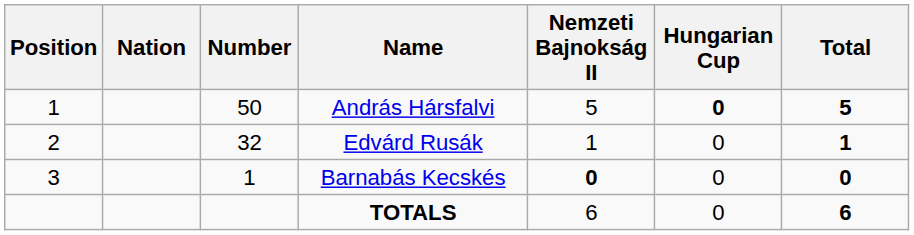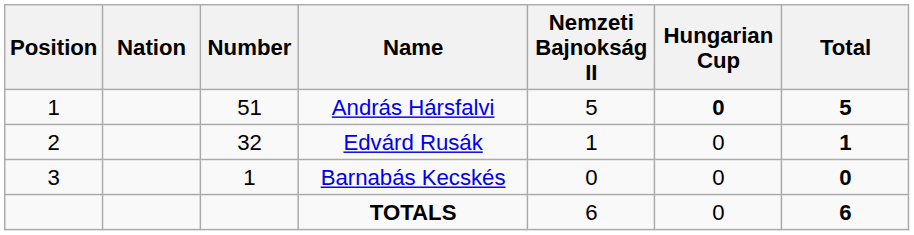András Hársfalvi | Number: 50 -> 51
Barnabás Kecskés | Nemzeti Bajnokság II: bold -> normal
